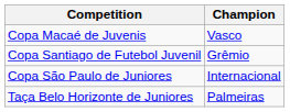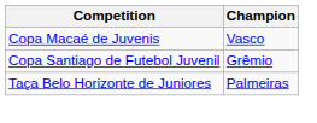- row: Copa São Paulo de Juniores | Internacional
